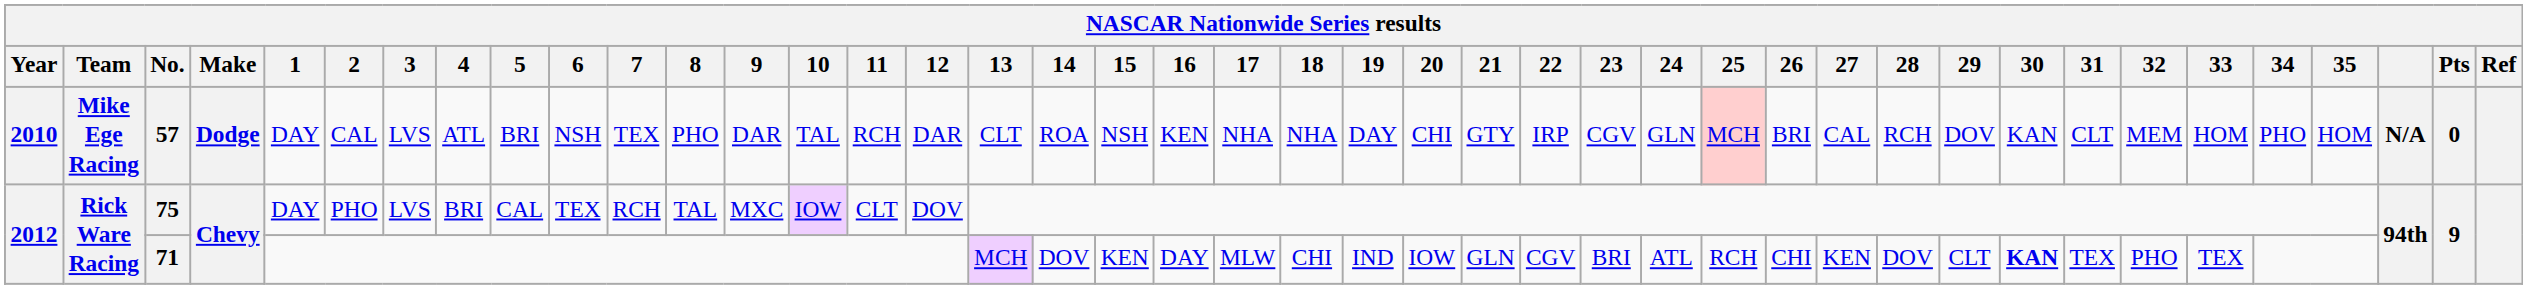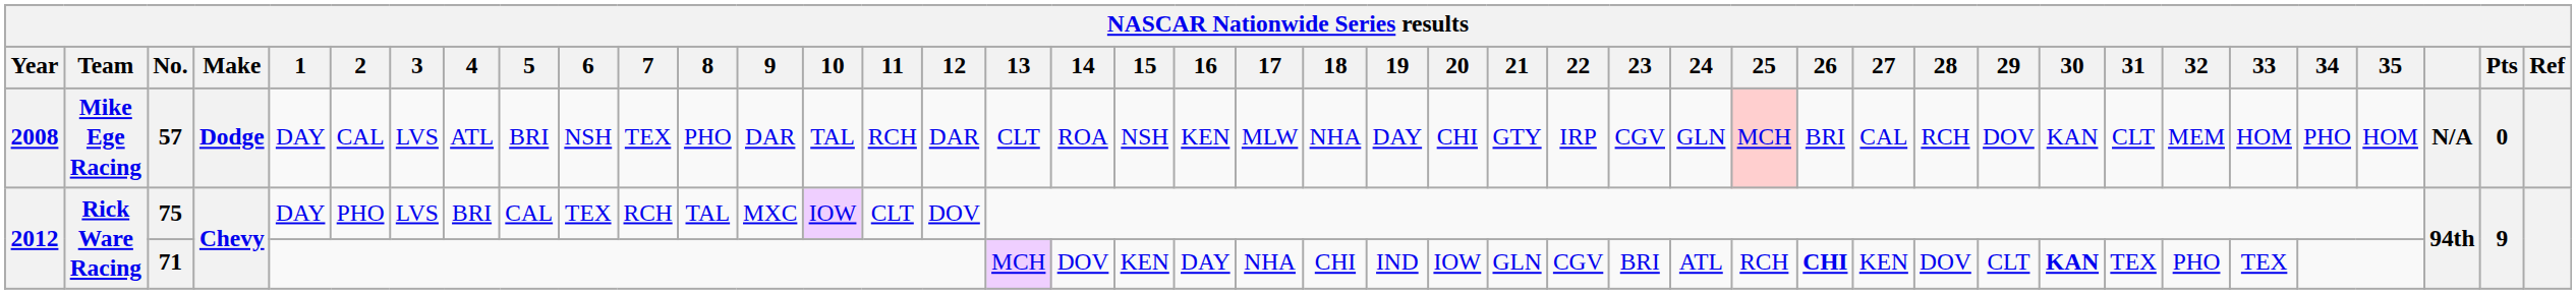57 | Year: 2010 -> 2008
57 | 17: NHA -> MLW
71 | 17: MLW -> NHA
71 | 26: normal -> bold
